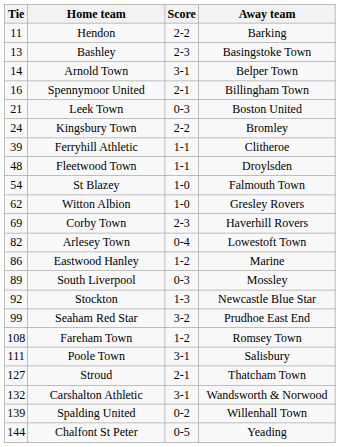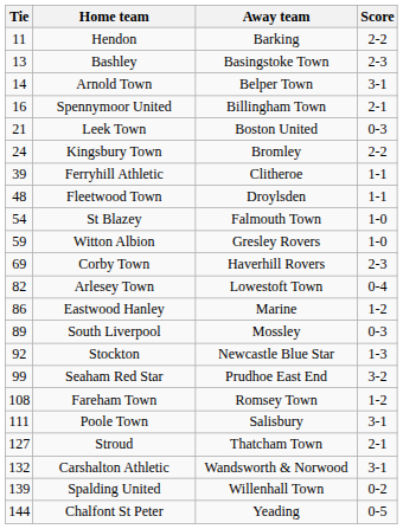columns swapped: Score <-> Away team
Witton Albion | Tie: 62 -> 59
